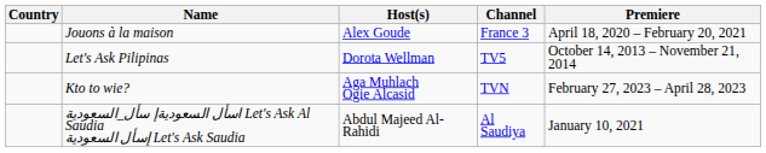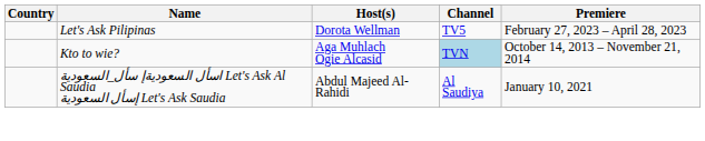- row: Jouons à la maison | Alex Goude | France 3 | April 18, 2020 – February 20, 2021
Let's Ask Pilipinas | Premiere: October 14, 2013 – November 21, 2014 -> February 27, 2023 – April 28, 2023
Kto to wie? | Channel: no background -> lightblue background
Kto to wie? | Premiere: February 27, 2023 – April 28, 2023 -> October 14, 2013 – November 21, 2014
